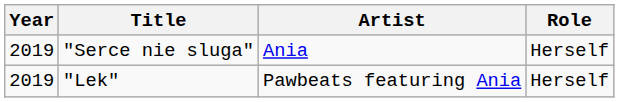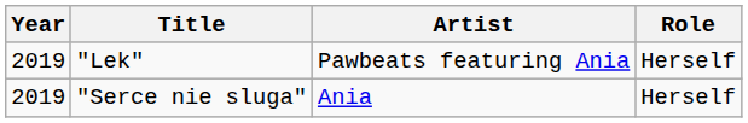rows swapped: "Serce nie sluga" <-> "Lek"
